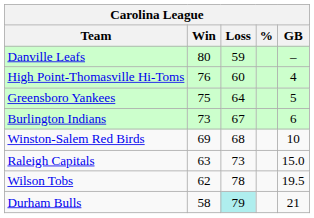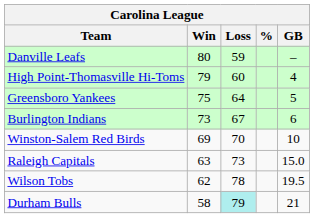High Point-Thomasville Hi-Toms | Win: 76 -> 79
Winston-Salem Red Birds | Loss: 68 -> 70
